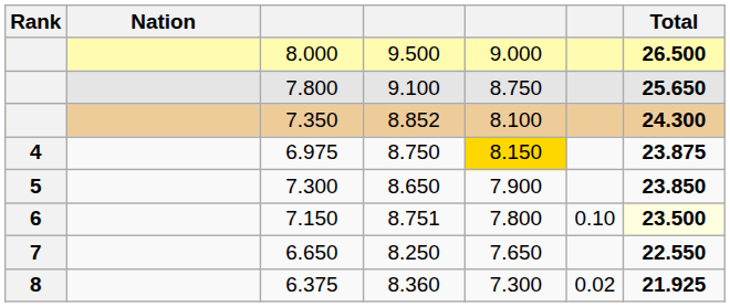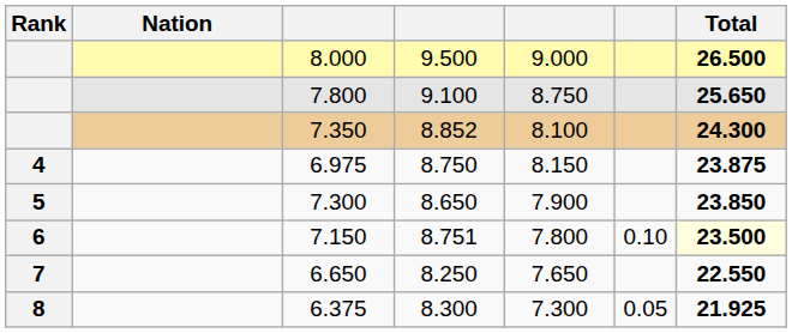6.975 | column 5: gold background -> no background
6.375 | column 4: 8.360 -> 8.300
6.375 | column 6: 0.02 -> 0.05
